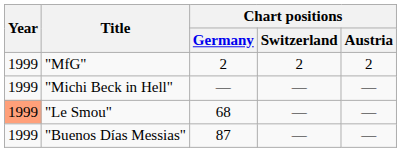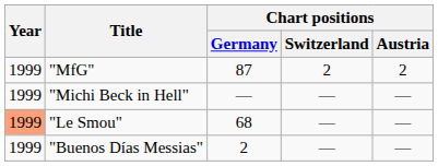"MfG" | Chart positions / Germany: 2 -> 87
"Buenos Días Messias" | Chart positions / Germany: 87 -> 2
